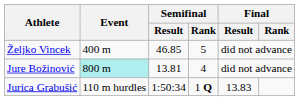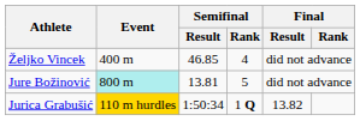Željko Vincek | Semifinal / Rank: 5 -> 4
Jure Božinović | Semifinal / Rank: 4 -> 5
Jurica Grabušić | Event: no background -> gold background
Jurica Grabušić | Final / Result: 13.83 -> 13.82
